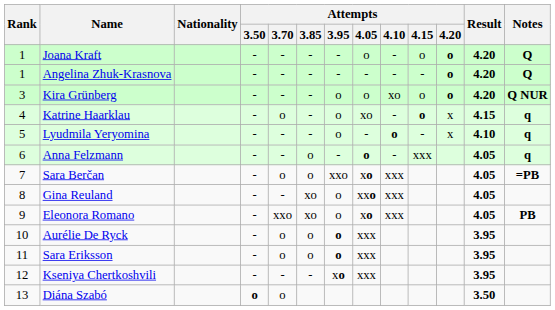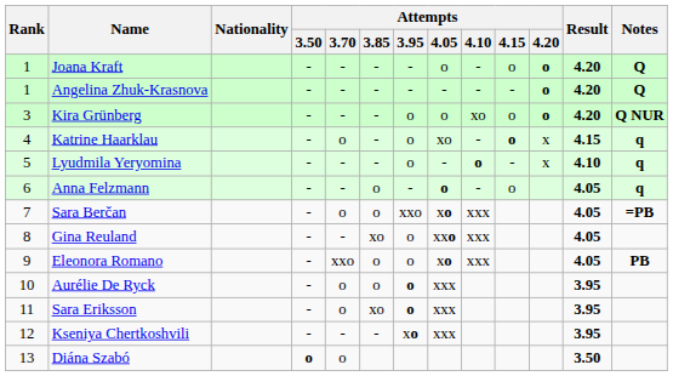Anna Felzmann | Attempts / 4.15: xxx -> o
Eleonora Romano | Attempts / 3.85: xo -> o
Sara Eriksson | Attempts / 3.85: o -> xo
